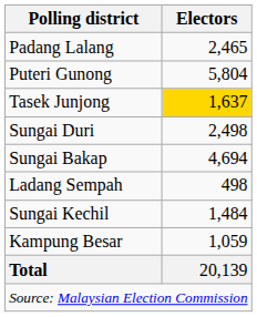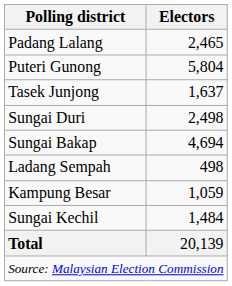Tasek Junjong | Electors: gold background -> no background
rows swapped: Sungai Kechil <-> Kampung Besar
